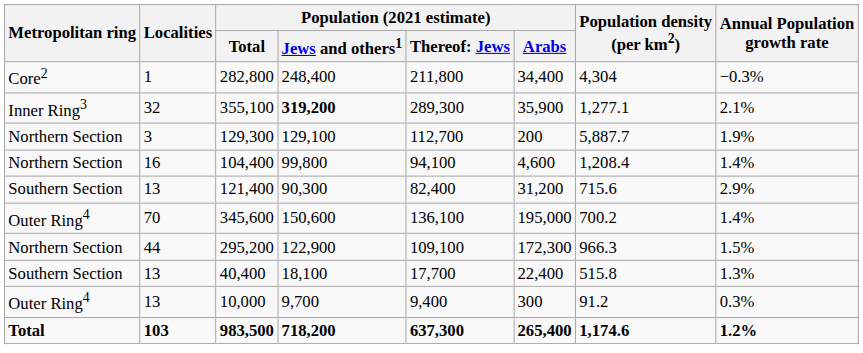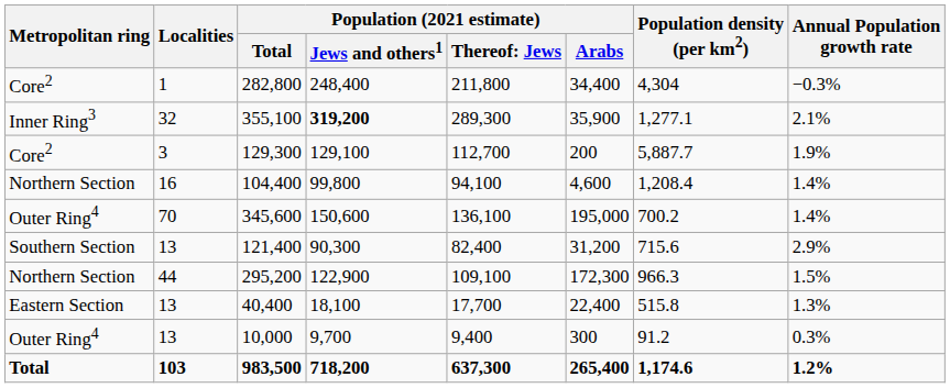129,300 | Metropolitan ring: Northern Section -> Core2
rows swapped: 121,400 <-> 345,600
40,400 | Metropolitan ring: Southern Section -> Eastern Section
